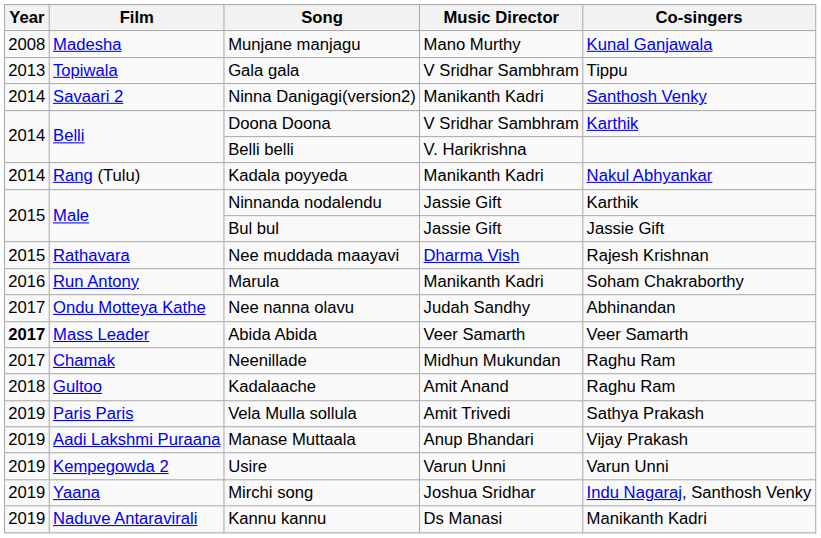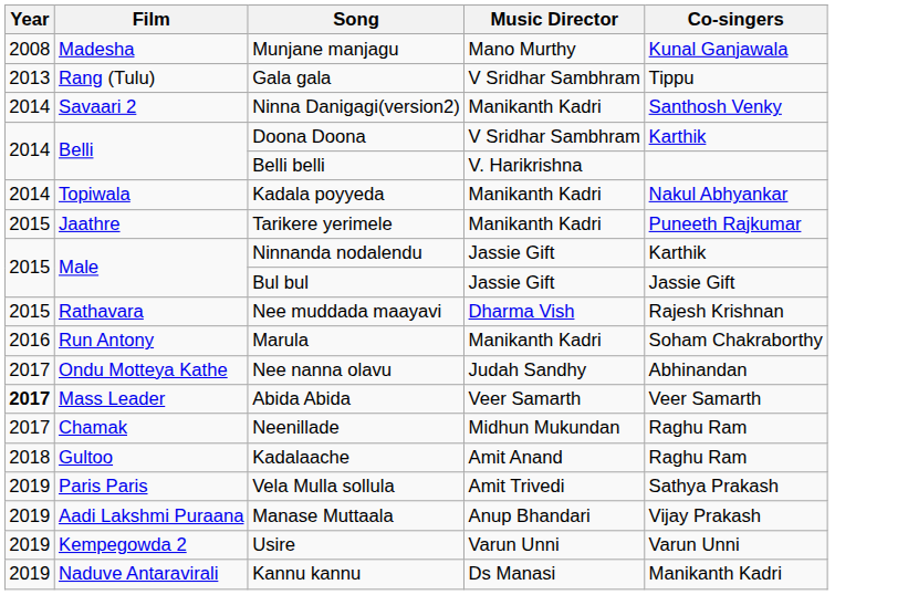Gala gala | Film: Topiwala -> Rang (Tulu)
Kadala poyyeda | Film: Rang (Tulu) -> Topiwala
+ row: 2015 | Jaathre | Tarikere yerimele | Manikanth Kadri | Puneeth Rajkumar
- row: 2019 | Yaana | Mirchi song | Joshua Sridhar | Indu Nagaraj, Santhosh Venky
